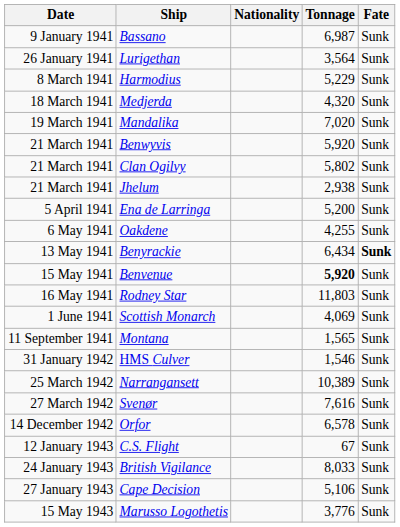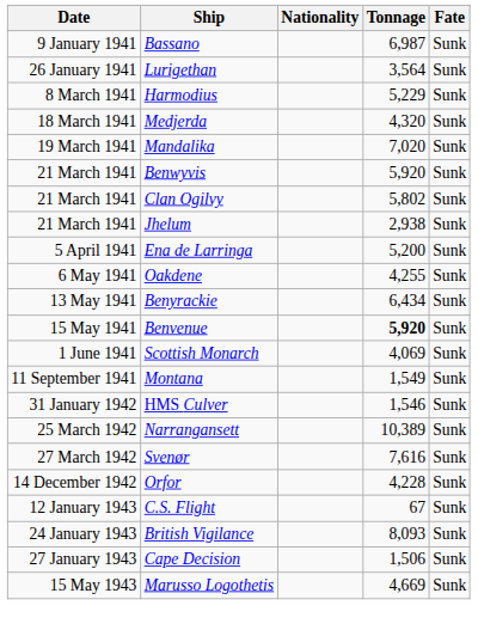Benyrackie | Fate: bold -> normal
- row: 16 May 1941 | Rodney Star | 11,803 | Sunk
Montana | Tonnage: 1,565 -> 1,549
Orfor | Tonnage: 6,578 -> 4,228
British Vigilance | Tonnage: 8,033 -> 8,093
Cape Decision | Tonnage: 5,106 -> 1,506
Marusso Logothetis | Tonnage: 3,776 -> 4,669
